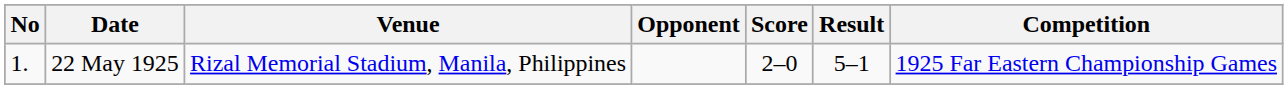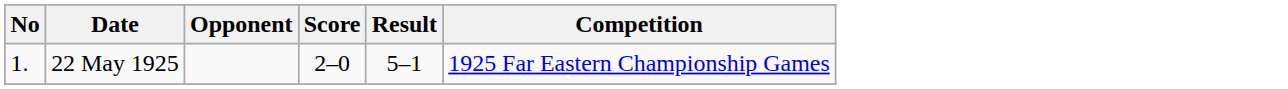- column: Venue | Rizal Memorial Stadium, Manila, Philippines
